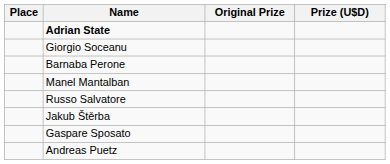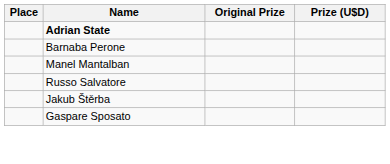- row: Giorgio Soceanu
- row: Andreas Puetz
